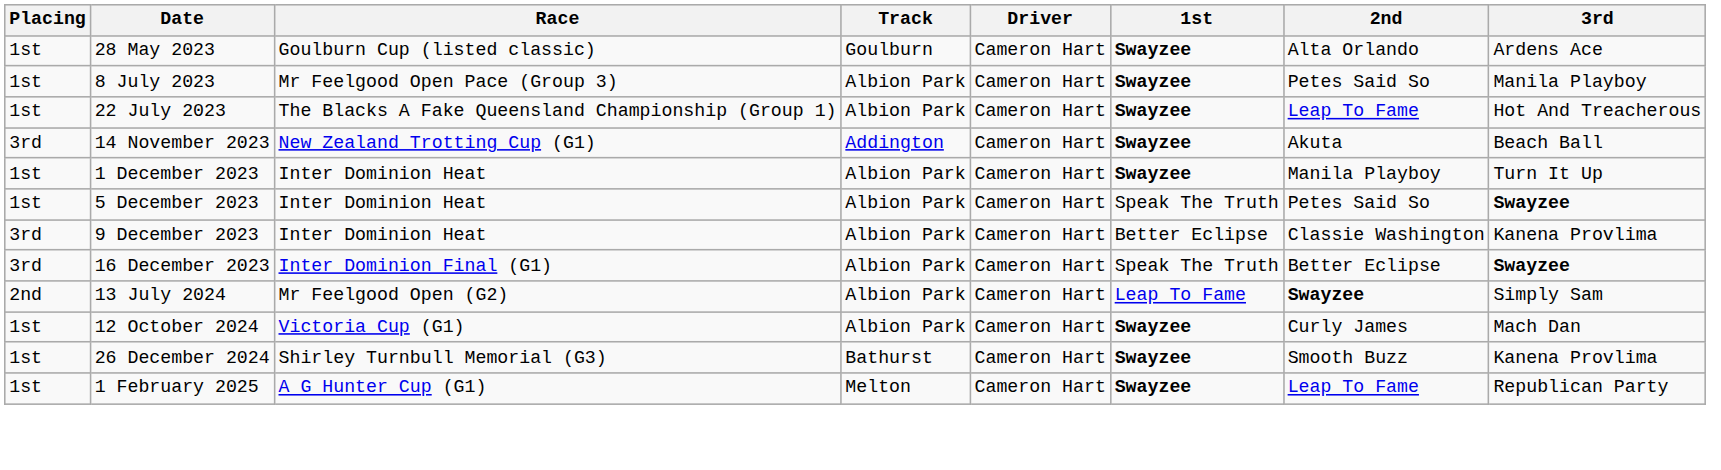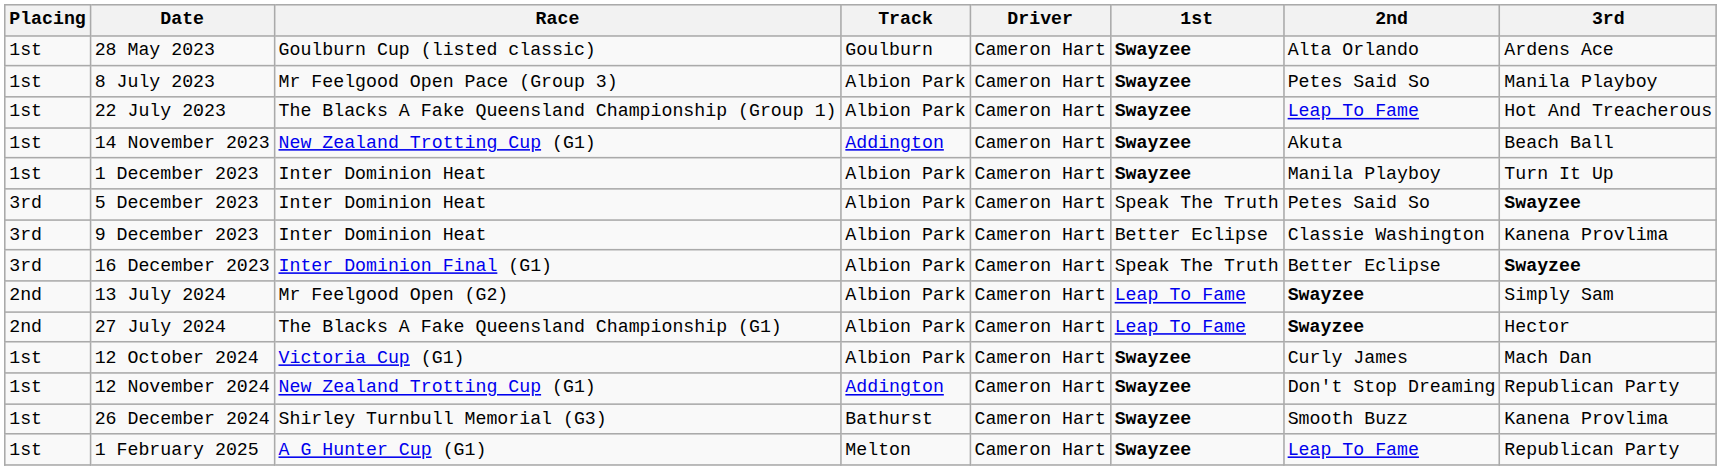14 November 2023 | Placing: 3rd -> 1st
5 December 2023 | Placing: 1st -> 3rd
+ row: 2nd | 27 July 2024 | The Blacks A Fake Queensland Championship (G1) | Albion Park | Cameron Hart | Leap To Fame | Swayzee | Hector
+ row: 1st | 12 November 2024 | New Zealand Trotting Cup (G1) | Addington | Cameron Hart | Swayzee | Don't Stop Dreaming | Republican Party
